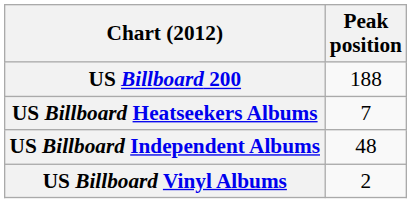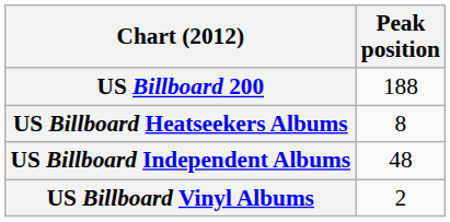US Billboard Heatseekers Albums | Peak position: 7 -> 8
